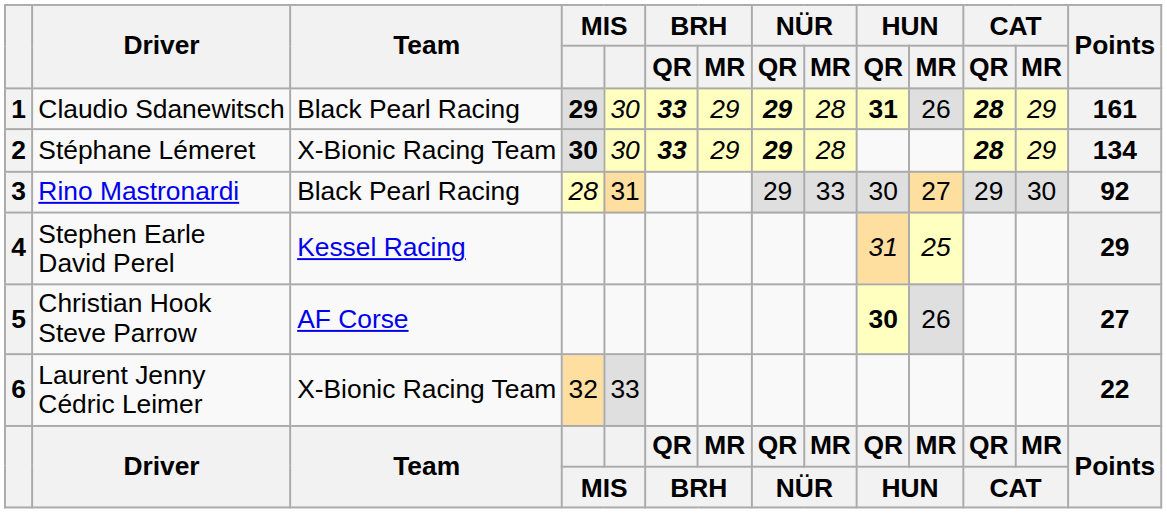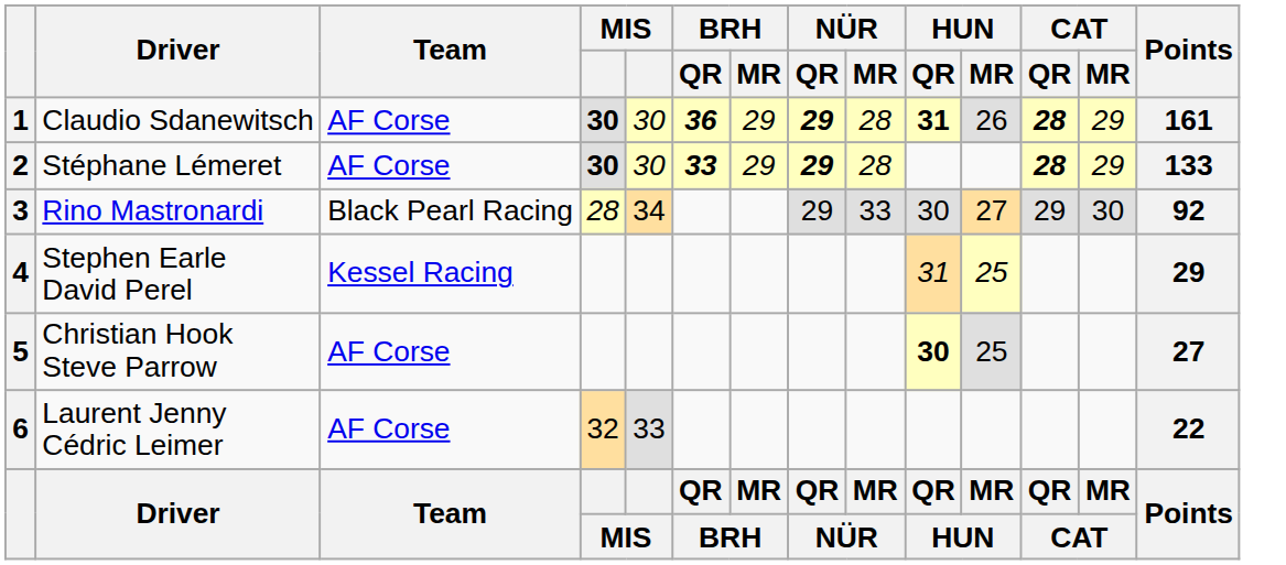1 | Team: Black Pearl Racing -> AF Corse
1 | column 4: 29 -> 30
1 | BRH / QR: 33 -> 36
2 | Team: X-Bionic Racing Team -> AF Corse
2 | Points: 134 -> 133
3 | column 5: 31 -> 34
5 | HUN / MR: 26 -> 25
6 | Team: X-Bionic Racing Team -> AF Corse
